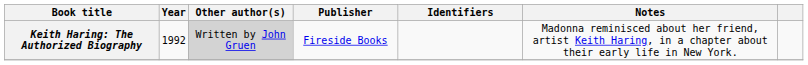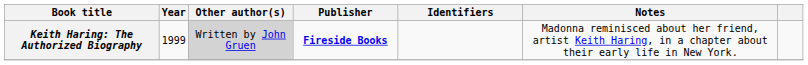Keith Haring: The Authorized Biography | Year: 1992 -> 1999
Keith Haring: The Authorized Biography | Publisher: normal -> bold
